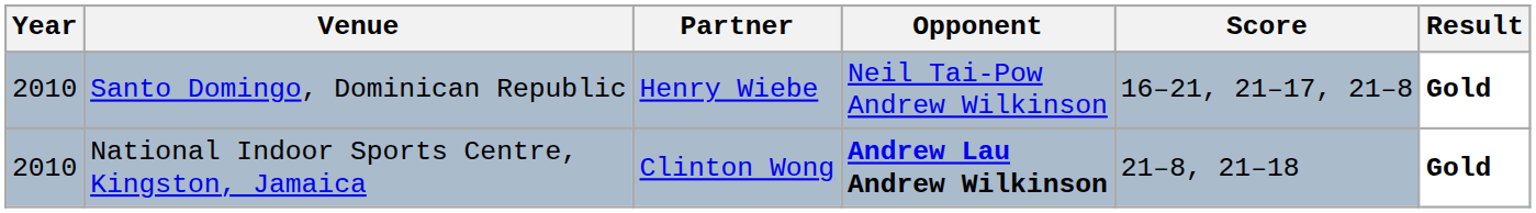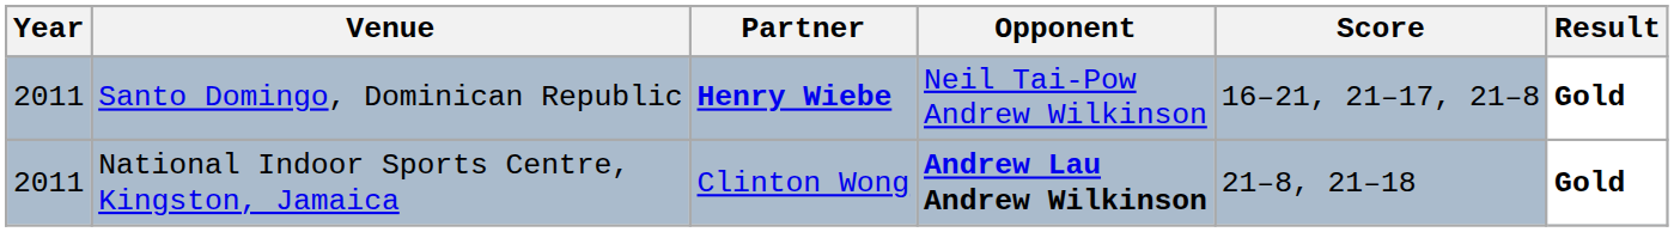Santo Domingo, Dominican Republic | Year: 2010 -> 2011
Santo Domingo, Dominican Republic | Partner: normal -> bold
National Indoor Sports Centre, Kingston, Jamaica | Year: 2010 -> 2011
